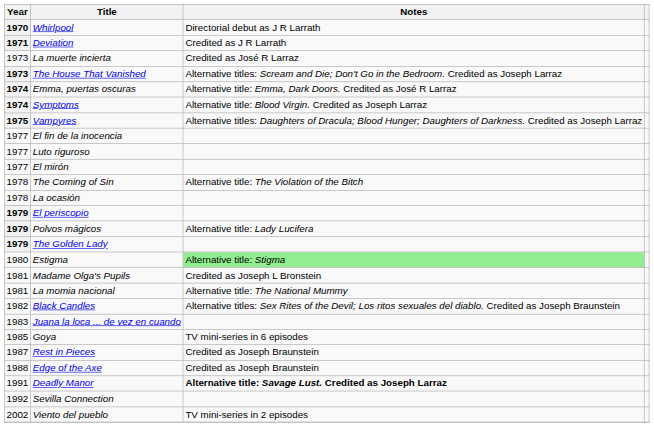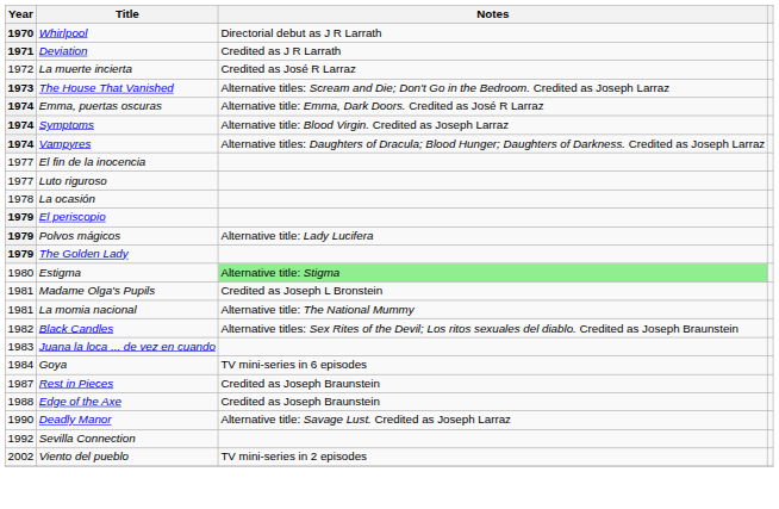La muerte incierta | Year: 1973 -> 1972
Vampyres | Year: 1975 -> 1974
- row: 1977 | El mirón
- row: 1978 | The Coming of Sin | Alternative title: The Violation of the Bitch
Goya | Year: 1985 -> 1984
Deadly Manor | Year: 1991 -> 1990
Deadly Manor | Notes: bold -> normal
